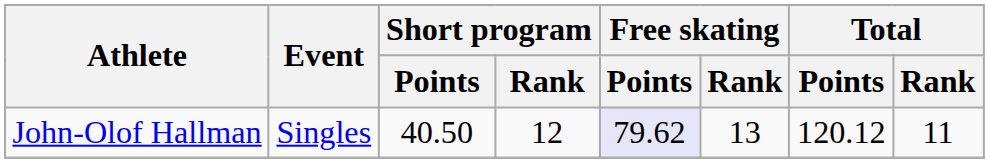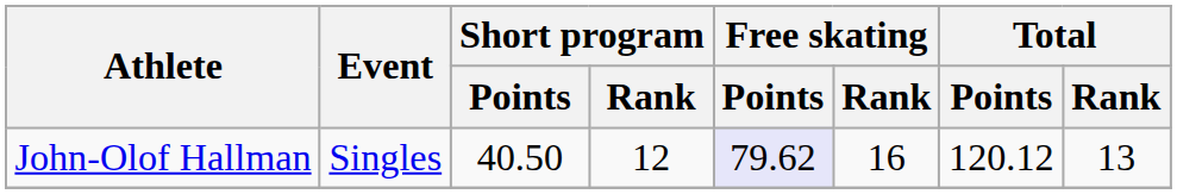John-Olof Hallman | Free skating / Rank: 13 -> 16
John-Olof Hallman | Total / Rank: 11 -> 13
